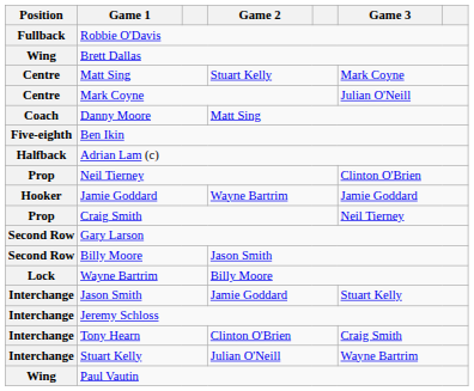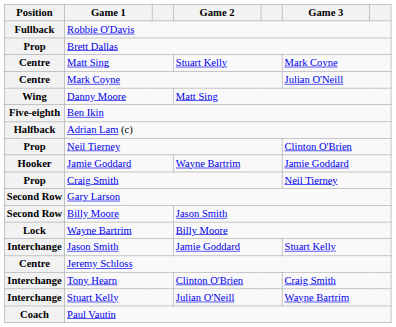Brett Dallas | Position: Wing -> Prop
Danny Moore | Position: Coach -> Wing
Jeremy Schloss | Position: Interchange -> Centre
Paul Vautin | Position: Wing -> Coach
